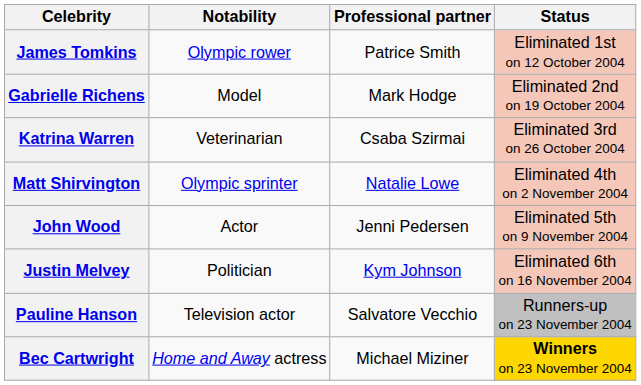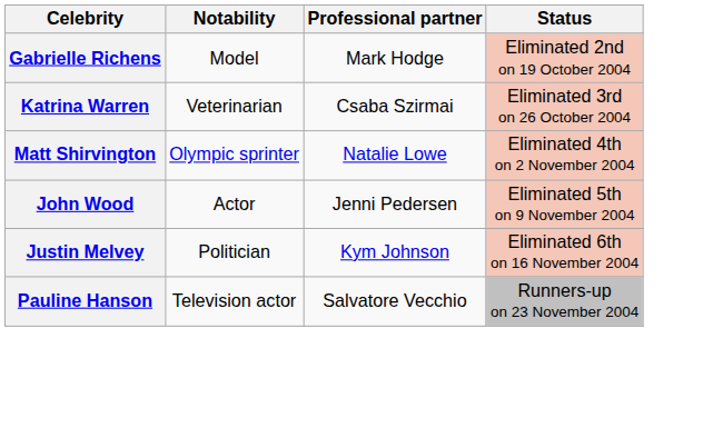- row: James Tomkins | Olympic rower | Patrice Smith | Eliminated 1st on 12 October 2004
- row: Bec Cartwright | Home and Away actress | Michael Miziner | Winners on 23 November 2004
